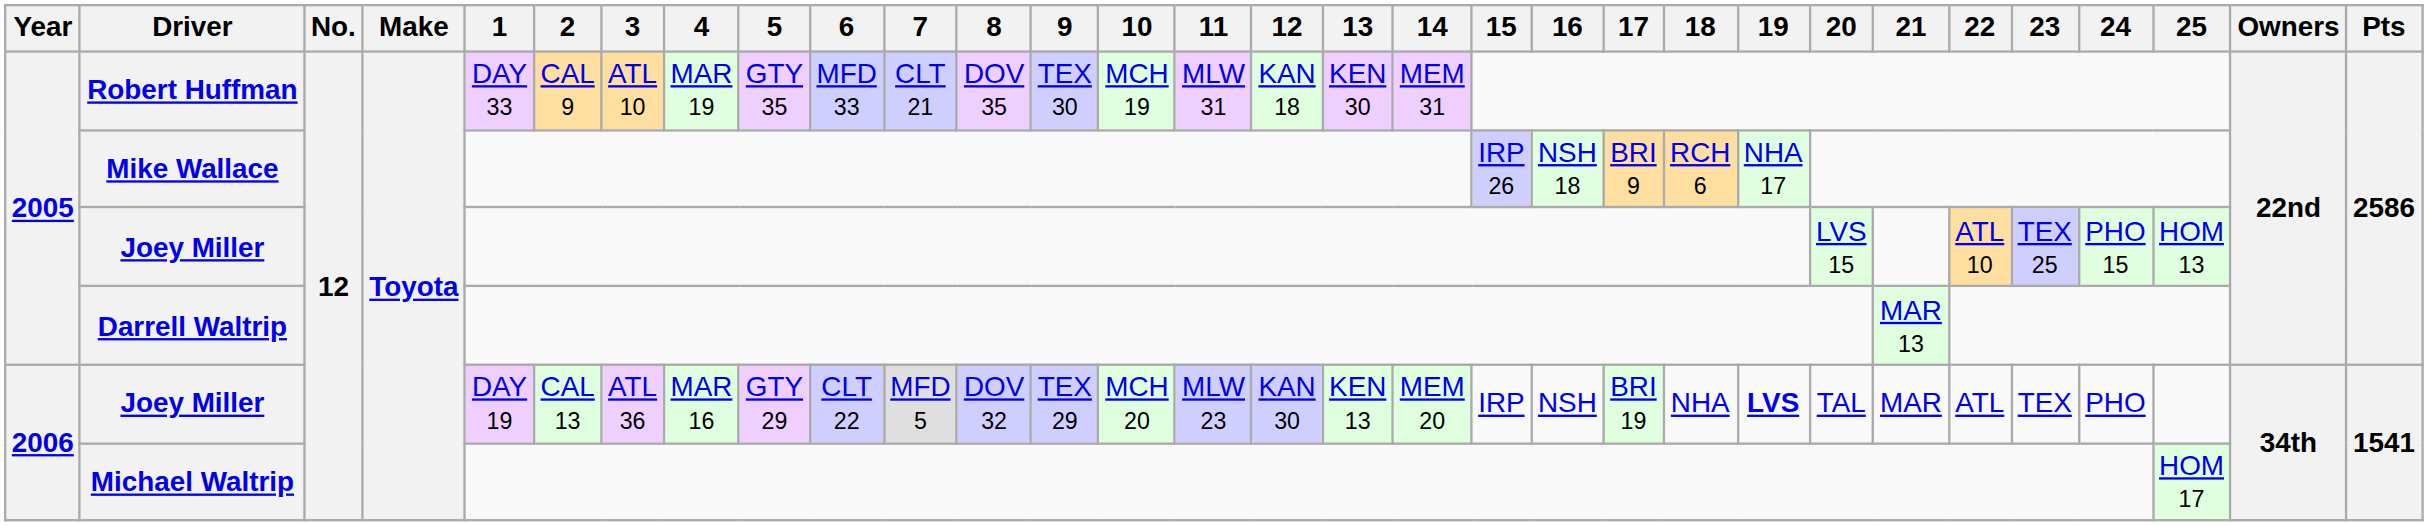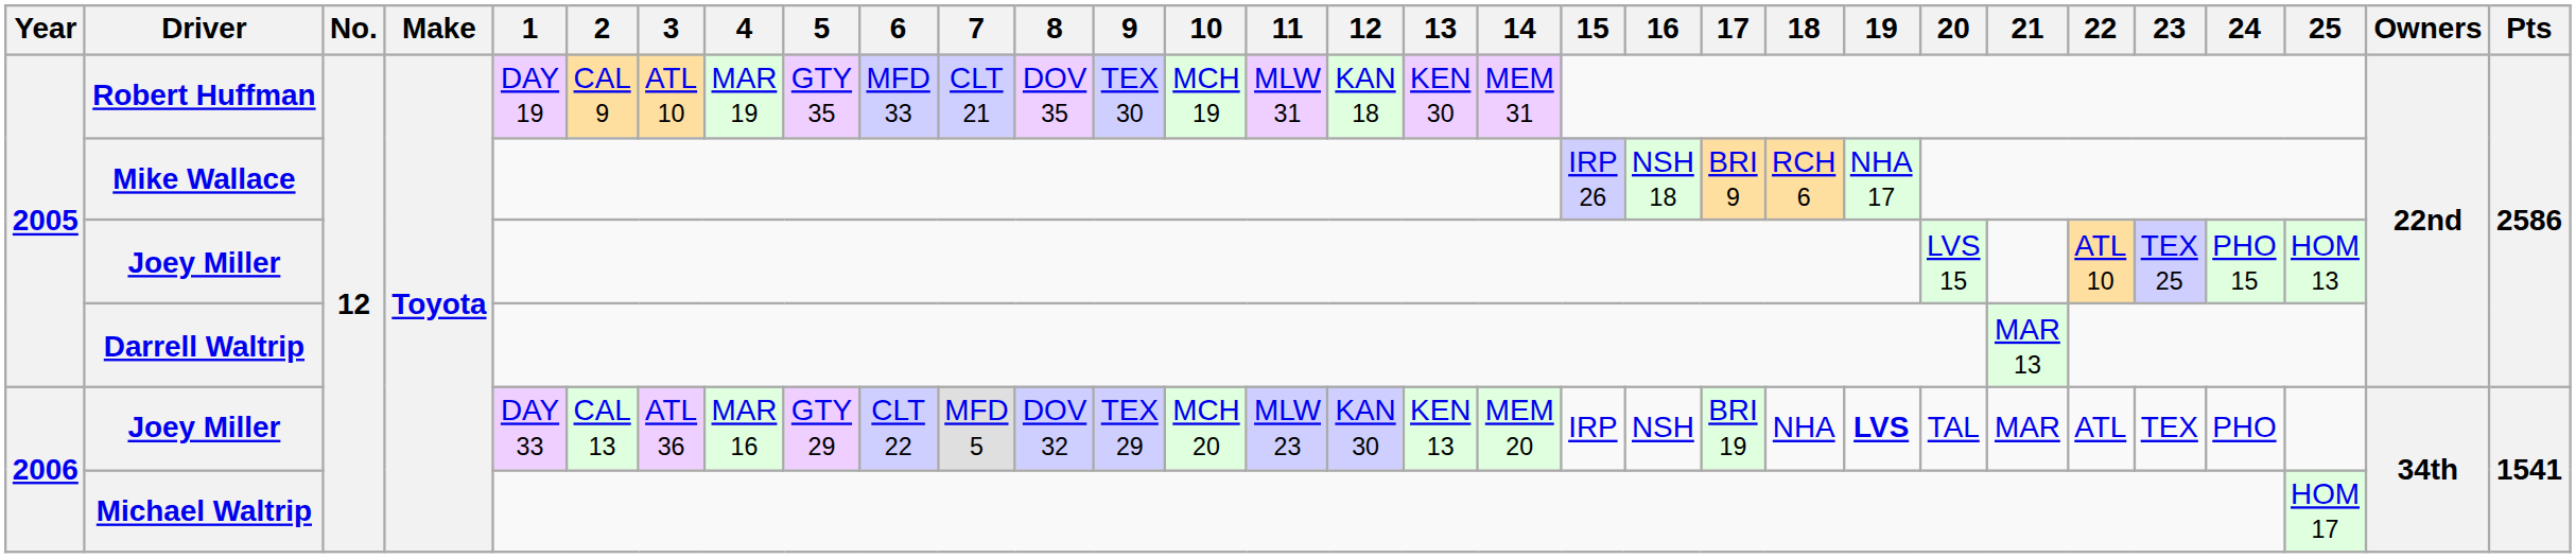Robert Huffman | 1: DAY 33 -> DAY 19
2006 / Joey Miller | 1: DAY 19 -> DAY 33
